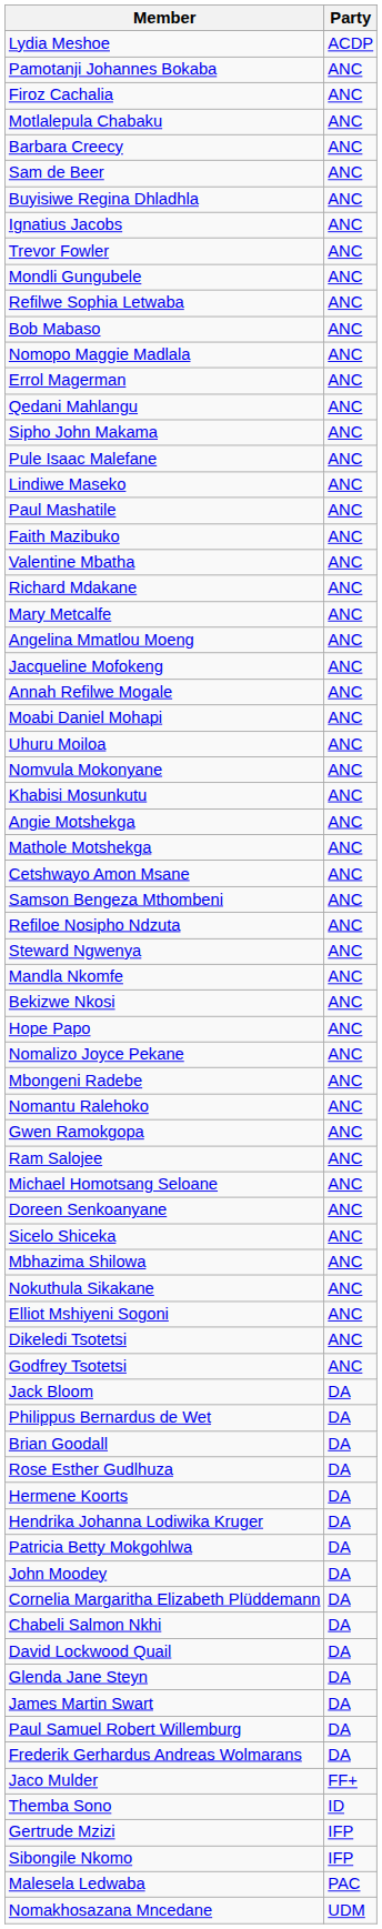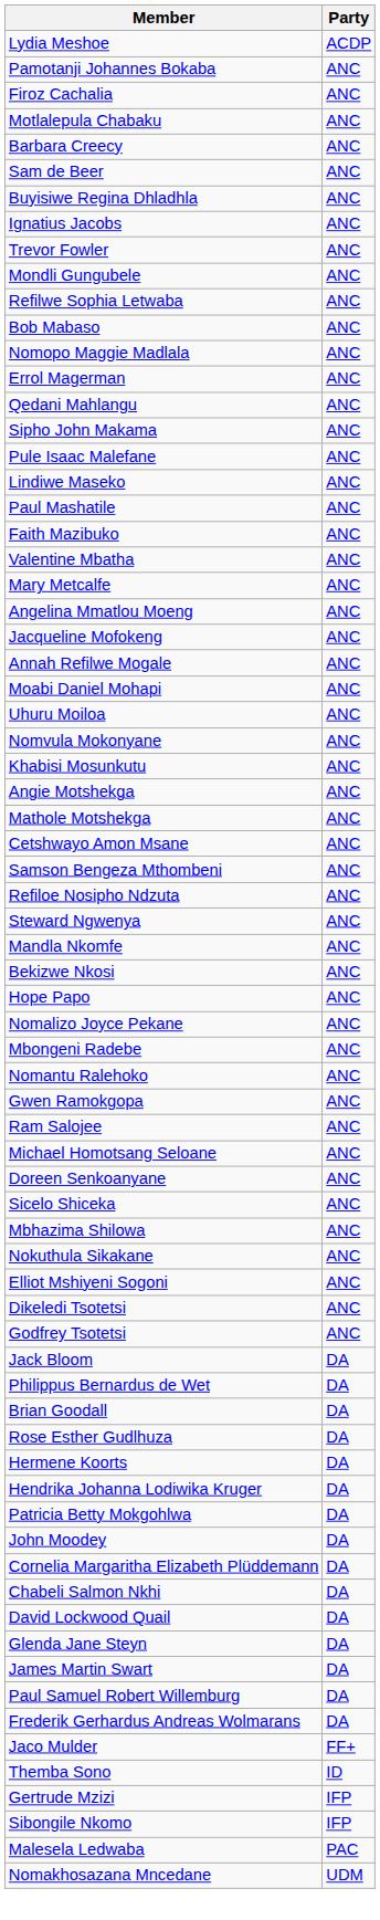- row: Richard Mdakane | ANC
